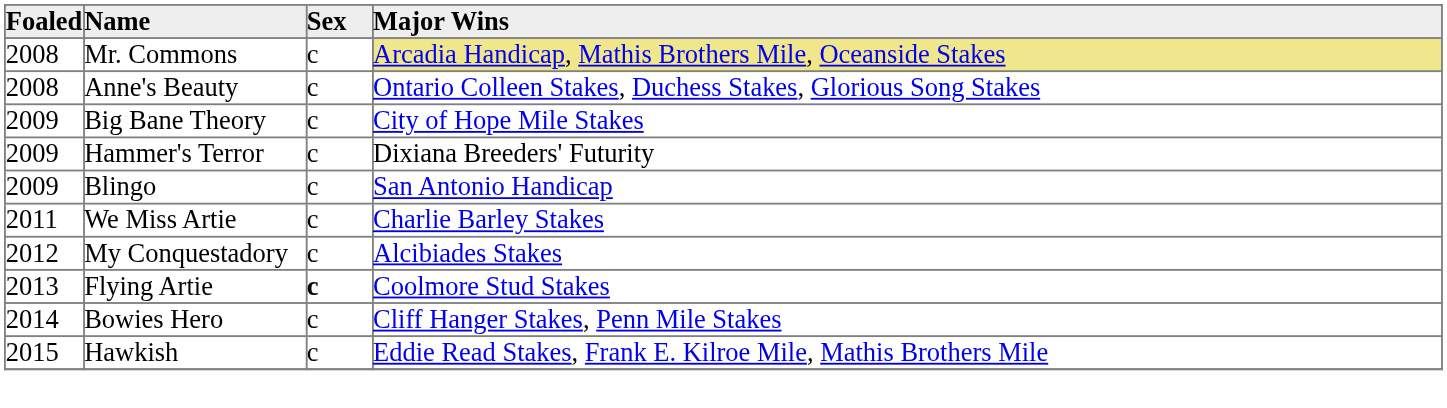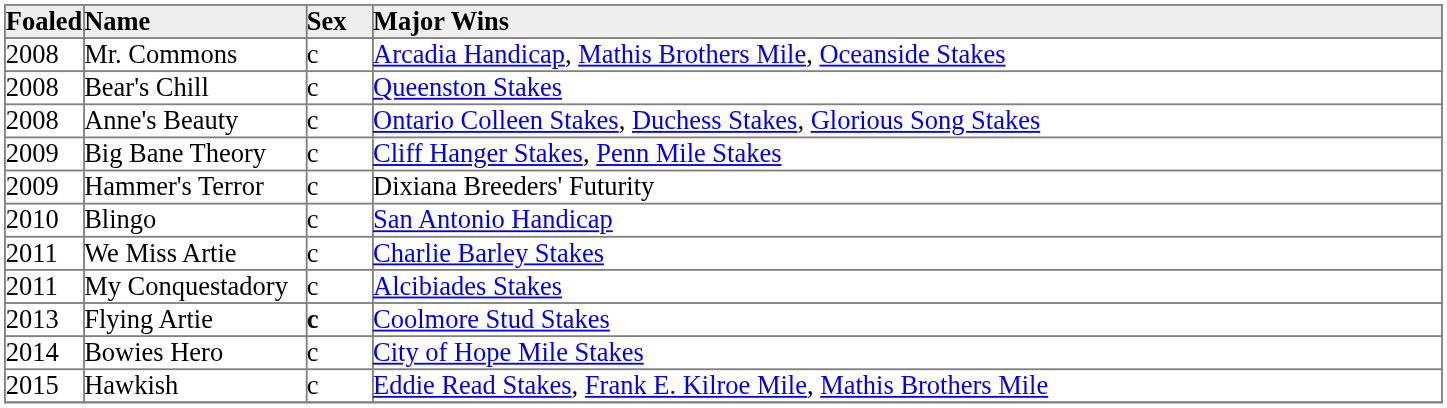Mr. Commons | Major Wins: khaki background -> no background
+ row: 2008 | Bear's Chill | c | Queenston Stakes
Big Bane Theory | Major Wins: City of Hope Mile Stakes -> Cliff Hanger Stakes, Penn Mile Stakes
Blingo | Foaled: 2009 -> 2010
My Conquestadory | Foaled: 2012 -> 2011
Bowies Hero | Major Wins: Cliff Hanger Stakes, Penn Mile Stakes -> City of Hope Mile Stakes
